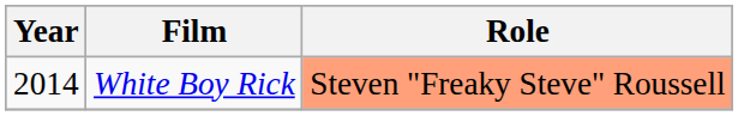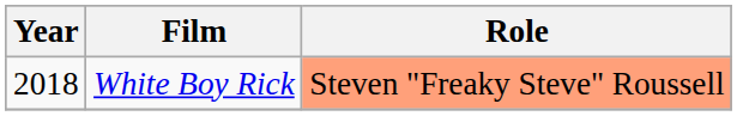White Boy Rick | Year: 2014 -> 2018
